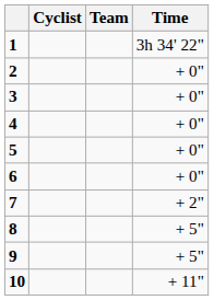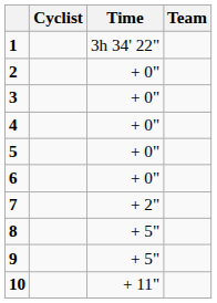columns swapped: Team <-> Time
